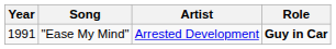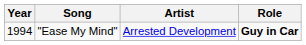"Ease My Mind" | Year: 1991 -> 1994
